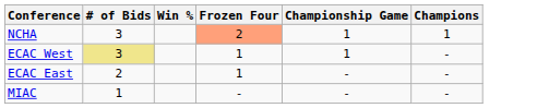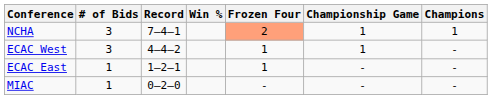+ column: Record | 7–4–1 | 4–4–2 | 1–2–1 | 0–2–0
ECAC West | # of Bids: khaki background -> no background
ECAC East | # of Bids: 2 -> 1
